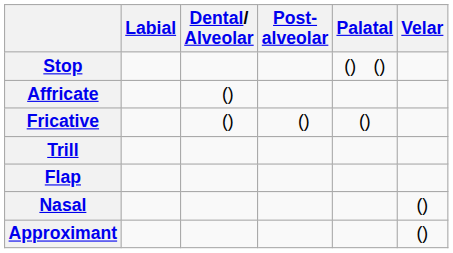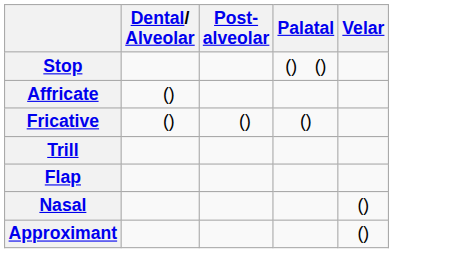- column: Labial
